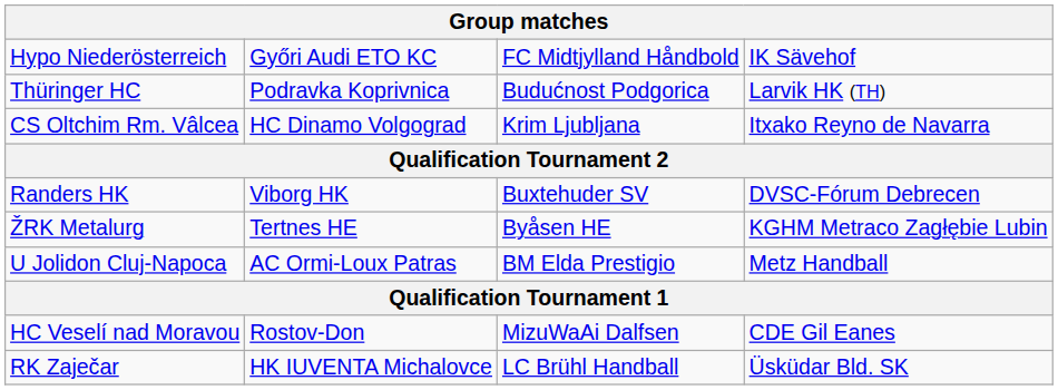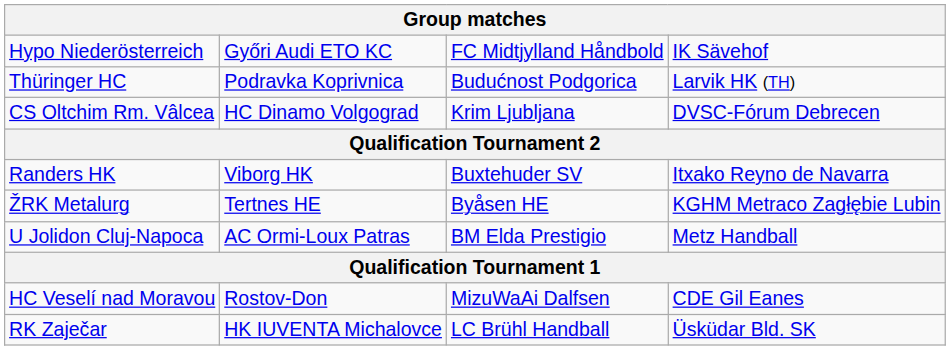CS Oltchim Rm. Vâlcea | column 4: Itxako Reyno de Navarra -> DVSC-Fórum Debrecen
Randers HK | column 4: DVSC-Fórum Debrecen -> Itxako Reyno de Navarra
